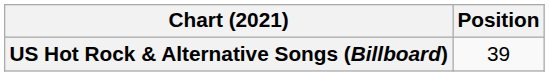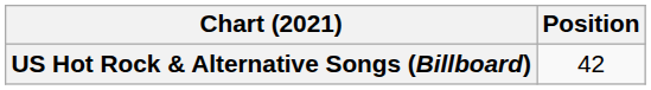US Hot Rock & Alternative Songs (Billboard) | Position: 39 -> 42
